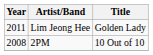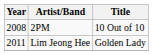rows swapped: 2PM <-> Lim Jeong Hee
